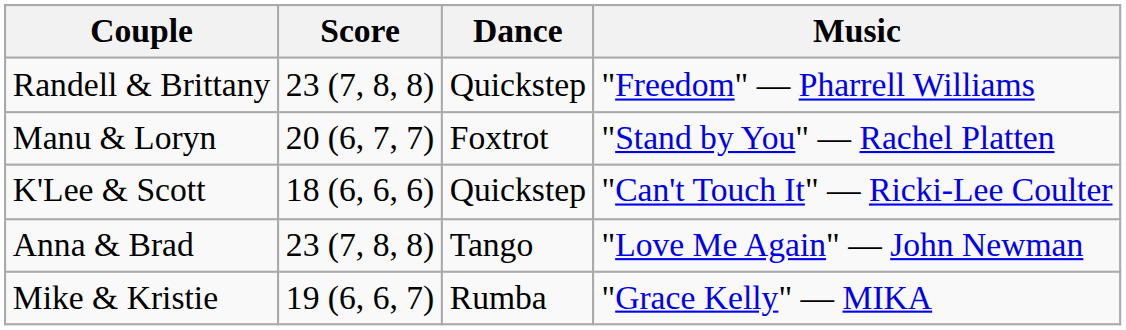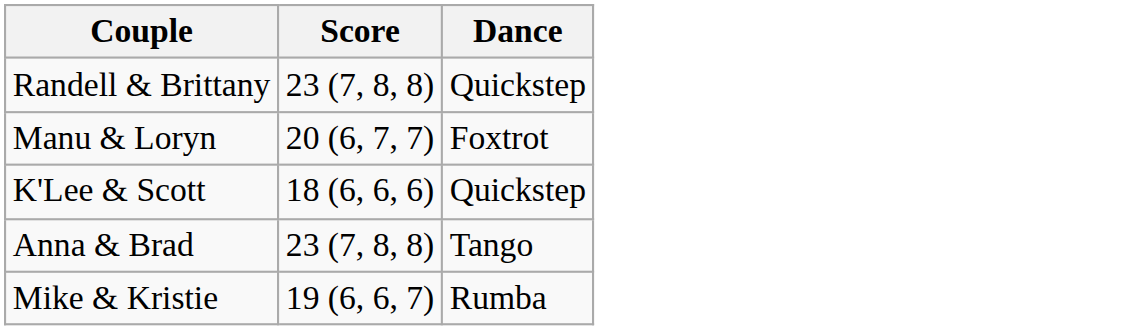- column: Music | "Freedom" — Pharrell Williams | "Stand by You" — Rachel Platten | "Can't Touch It" — Ricki-Lee Coulter | "Love Me Again" — John Newman | "Grace Kelly" — MIKA
